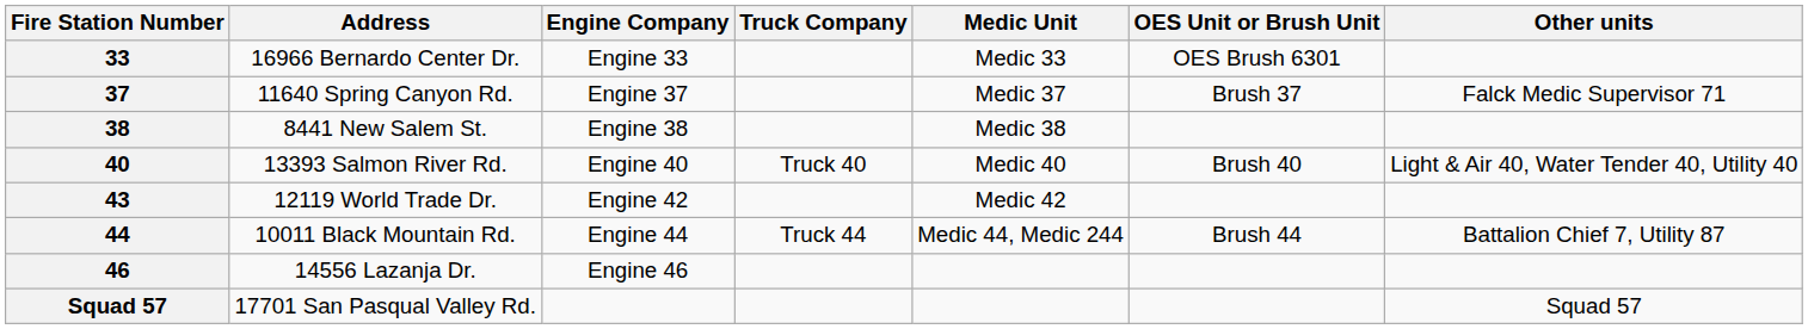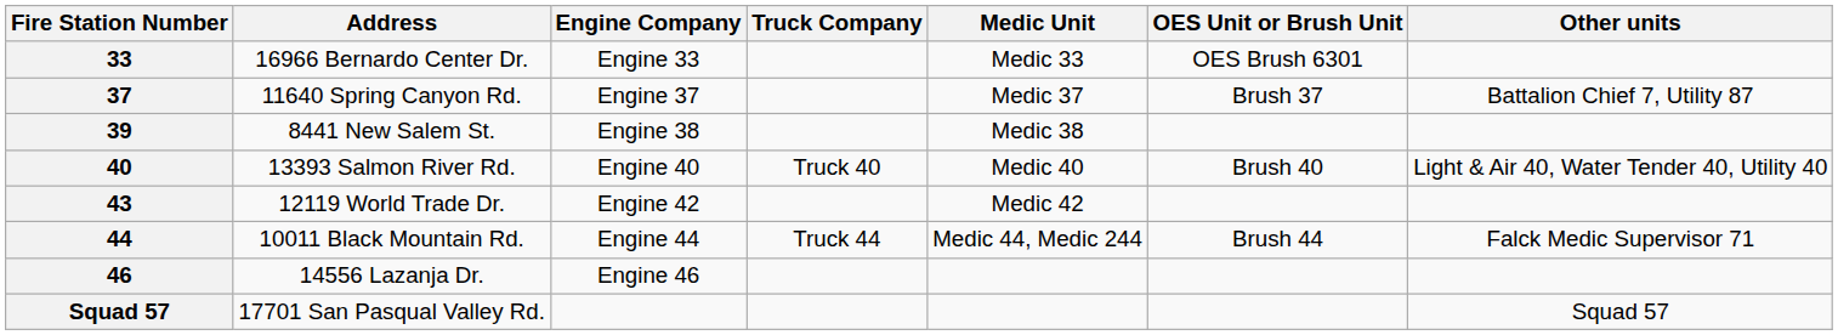11640 Spring Canyon Rd. | Other units: Falck Medic Supervisor 71 -> Battalion Chief 7, Utility 87
8441 New Salem St. | Fire Station Number: 38 -> 39
10011 Black Mountain Rd. | Other units: Battalion Chief 7, Utility 87 -> Falck Medic Supervisor 71
